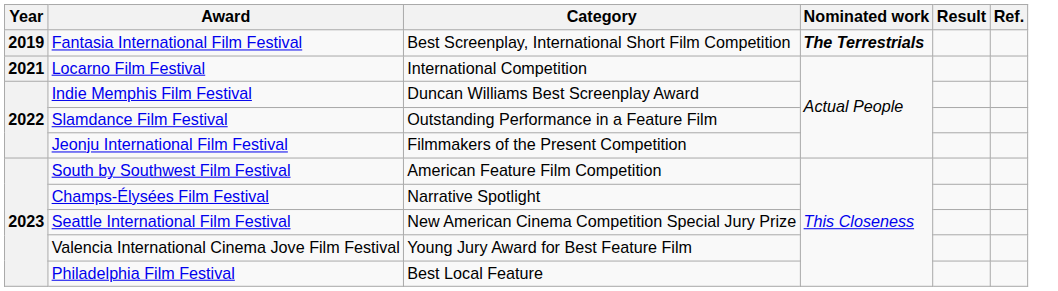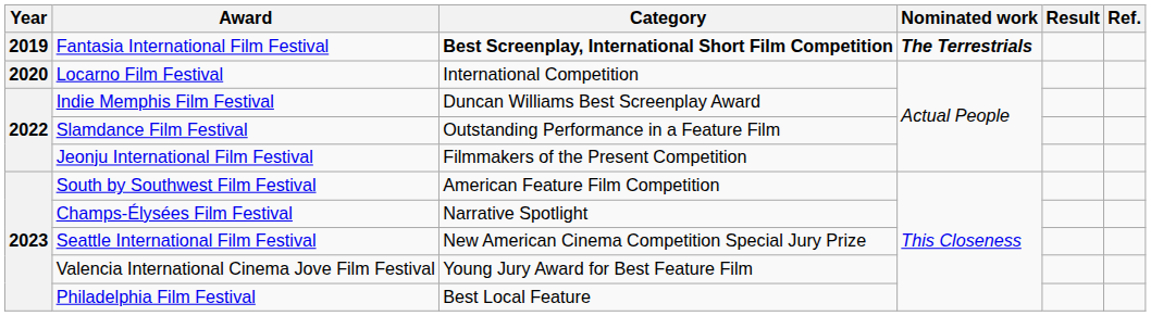Fantasia International Film Festival | Category: normal -> bold
Locarno Film Festival | Year: 2021 -> 2020
